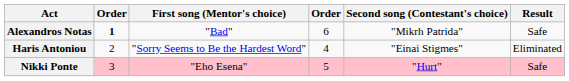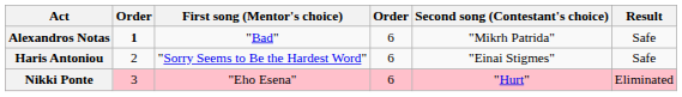Haris Antoniou | column 4: 4 -> 6
Haris Antoniou | Result: Eliminated -> Safe
Nikki Ponte | column 4: 5 -> 6
Nikki Ponte | Result: Safe -> Eliminated
